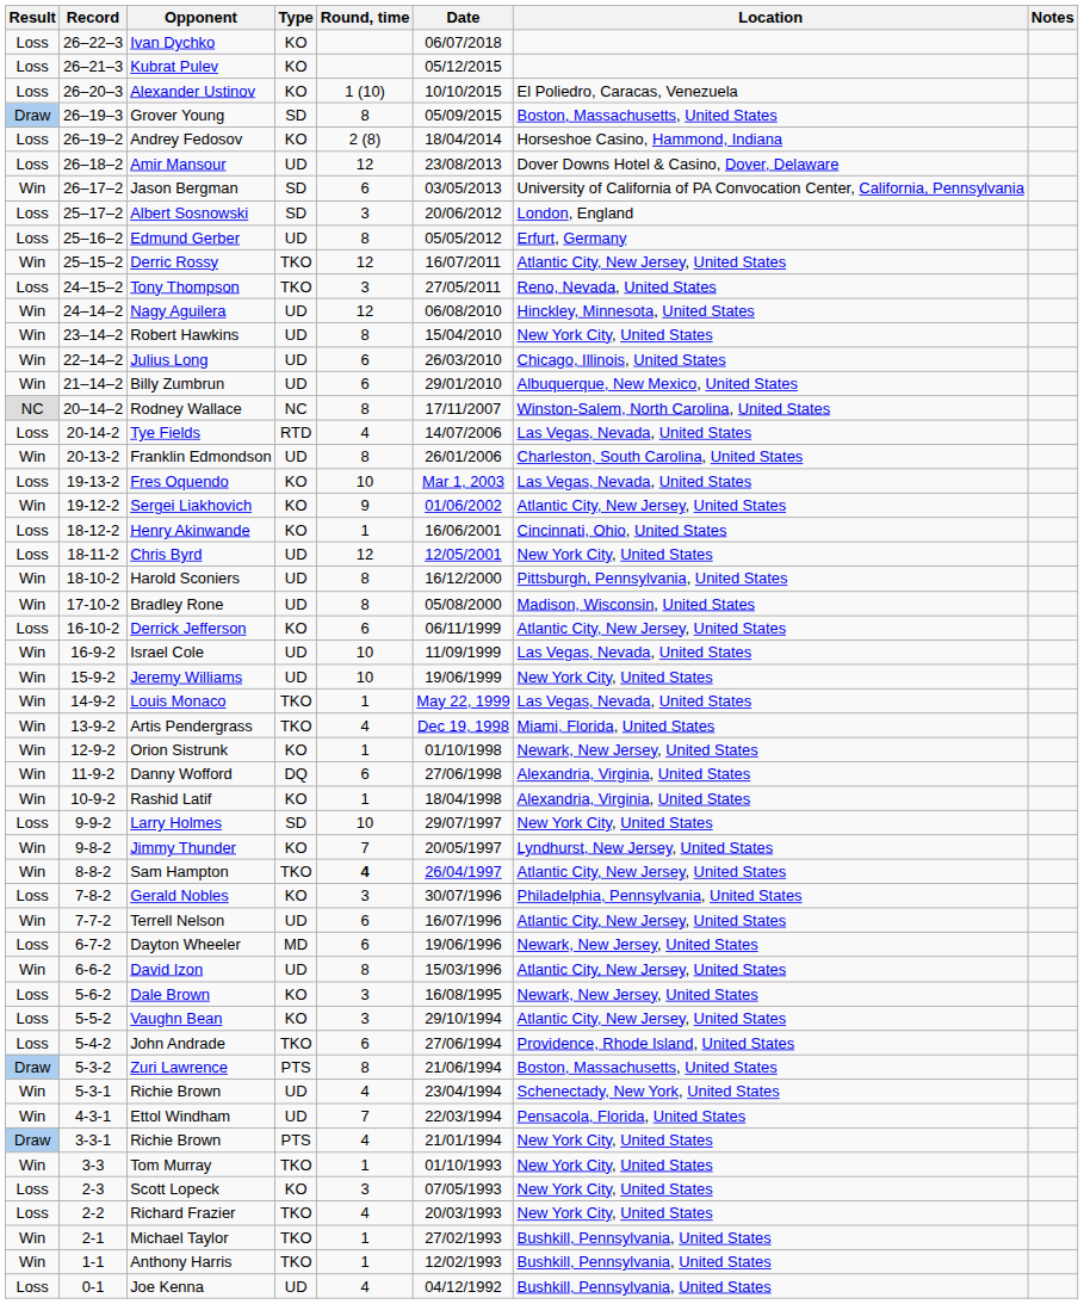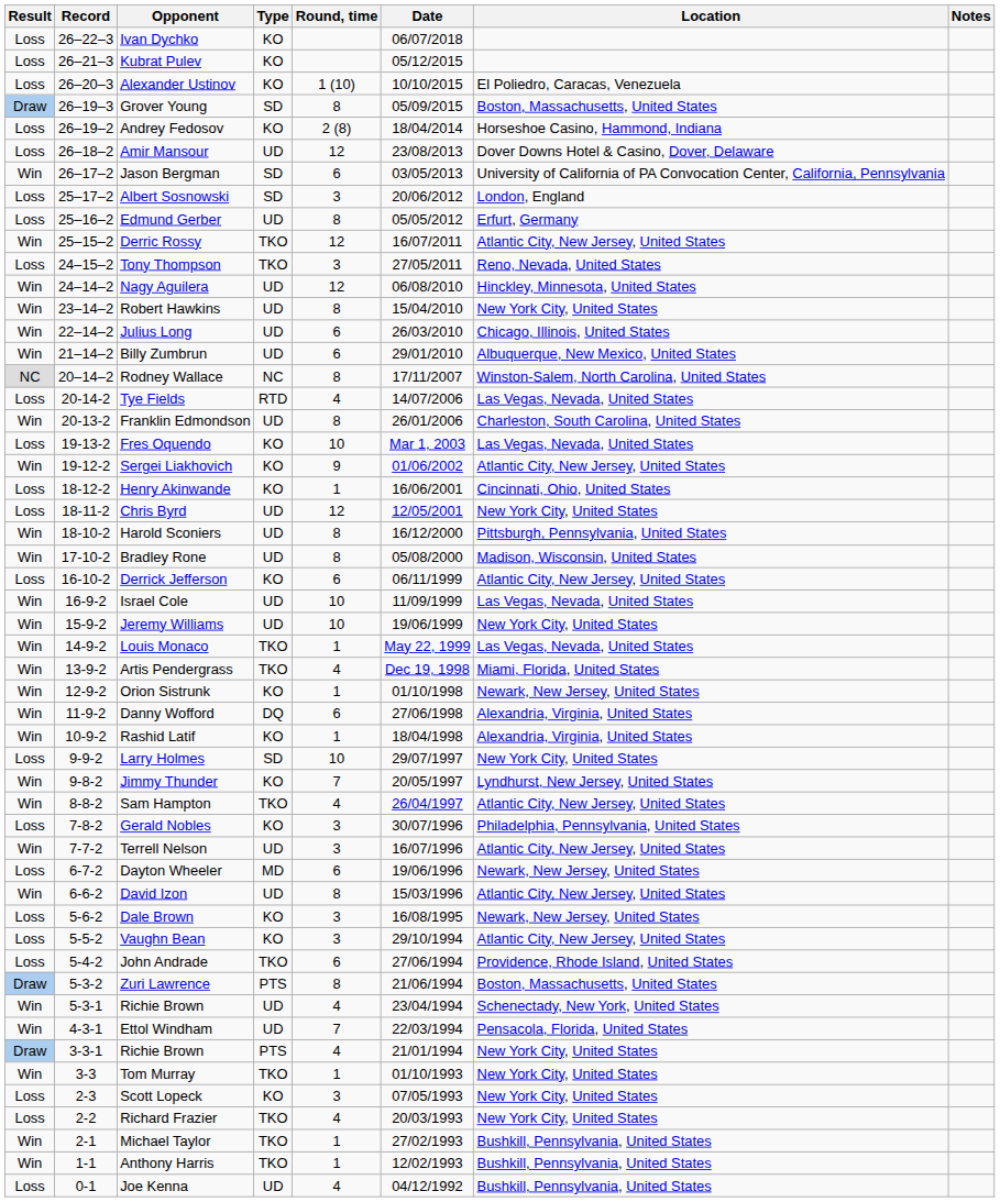Sam Hampton | Round, time: bold -> normal
Terrell Nelson | Round, time: 6 -> 3
